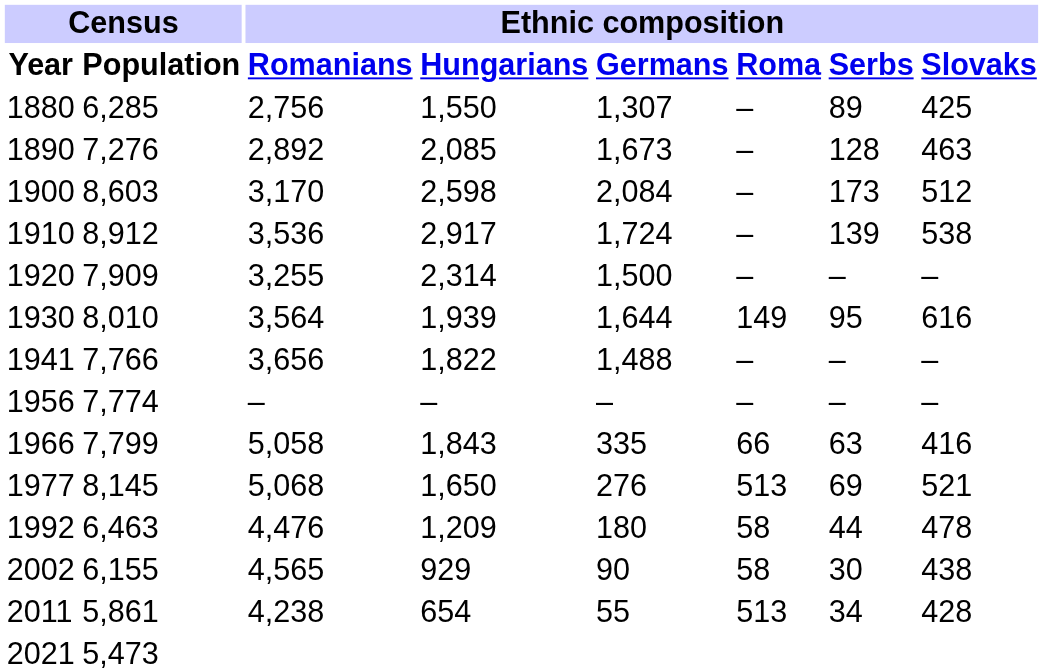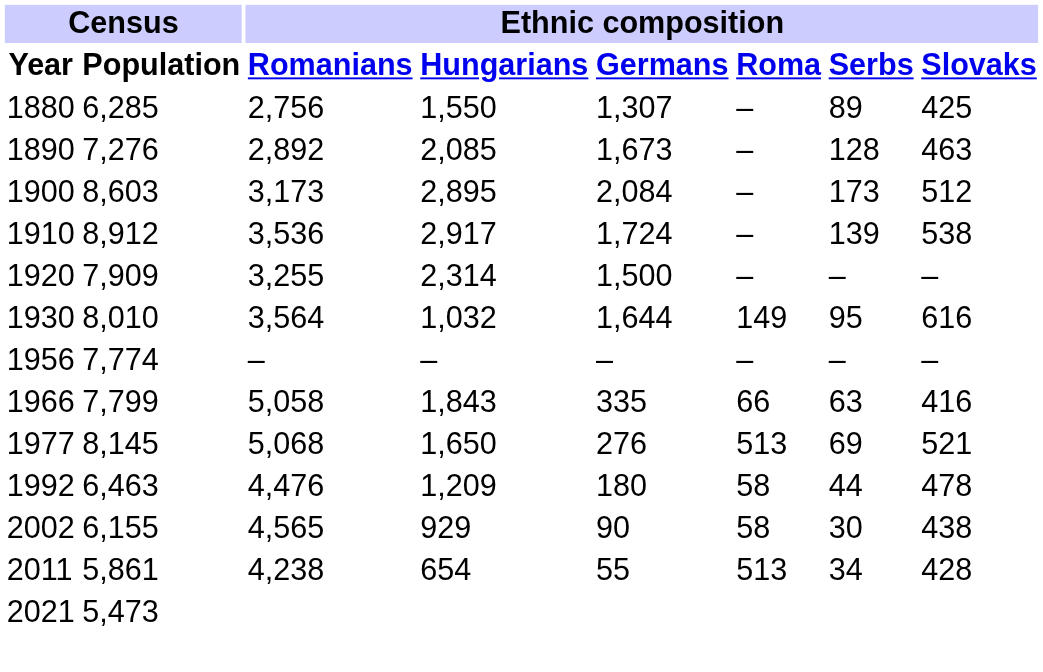1900 | Ethnic composition / Romanians: 3,170 -> 3,173
1900 | Ethnic composition / Hungarians: 2,598 -> 2,895
1930 | Ethnic composition / Hungarians: 1,939 -> 1,032
- row: 1941 | 7,766 | 3,656 | 1,822 | 1,488 | – | – | –
